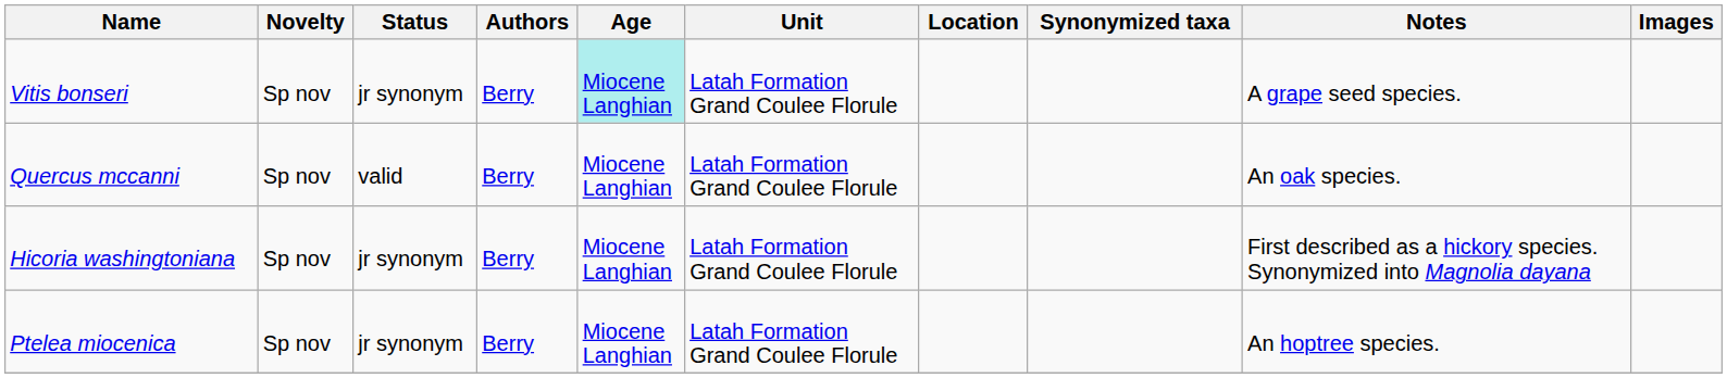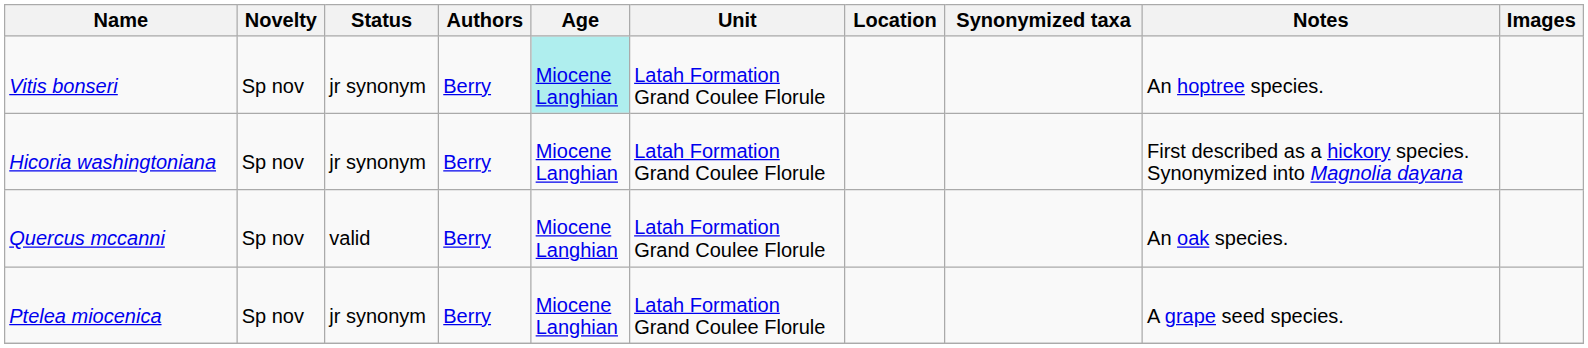Vitis bonseri | Notes: A grape seed species. -> An hoptree species.
rows swapped: Hicoria washingtoniana <-> Quercus mccanni
Ptelea miocenica | Notes: An hoptree species. -> A grape seed species.
